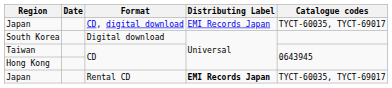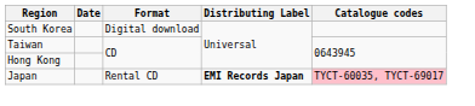- row: Japan | CD, digital download | EMI Records Japan | TYCT-60035, TYCT-69017
Japan / Rental CD | Catalogue codes: no background -> pink background
